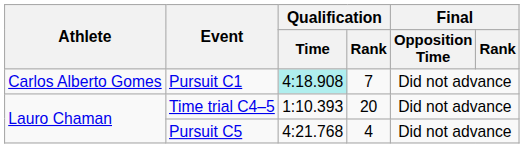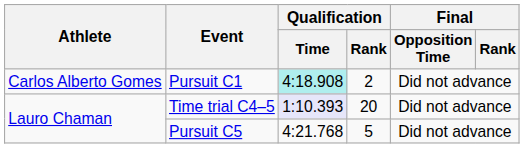Pursuit C1 | Qualification / Rank: 7 -> 2
Time trial C4–5 | Qualification / Time: no background -> lavender background
Pursuit C5 | Qualification / Rank: 4 -> 5
